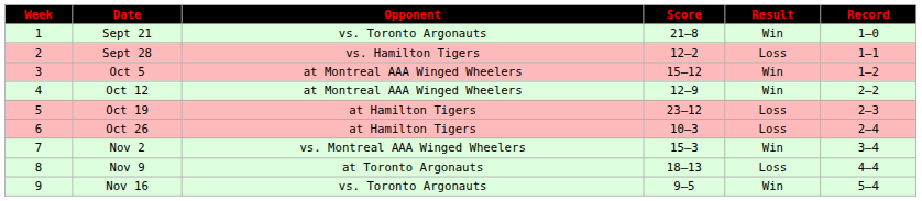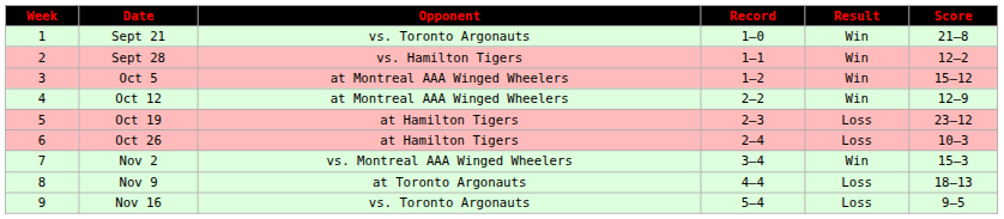columns swapped: Score <-> Record
Sept 28 | Result: Loss -> Win
Nov 16 | Result: Win -> Loss
